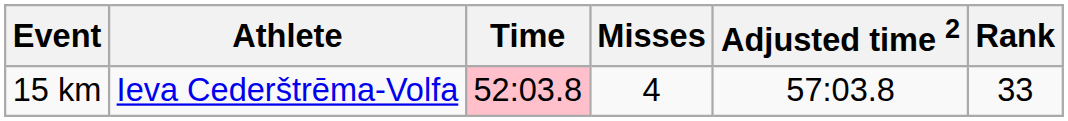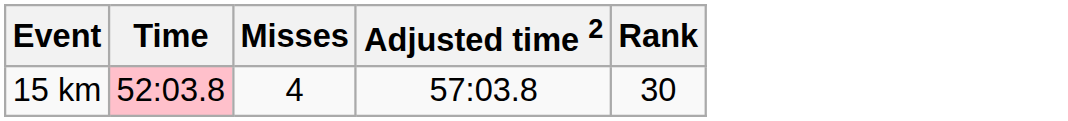- column: Athlete | Ieva Cederštrēma-Volfa
15 km | Rank: 33 -> 30
